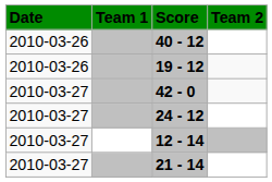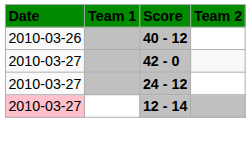- row: 2010-03-26 | 19 - 12
12 - 14 | Date: no background -> pink background
- row: 2010-03-27 | 21 - 14
